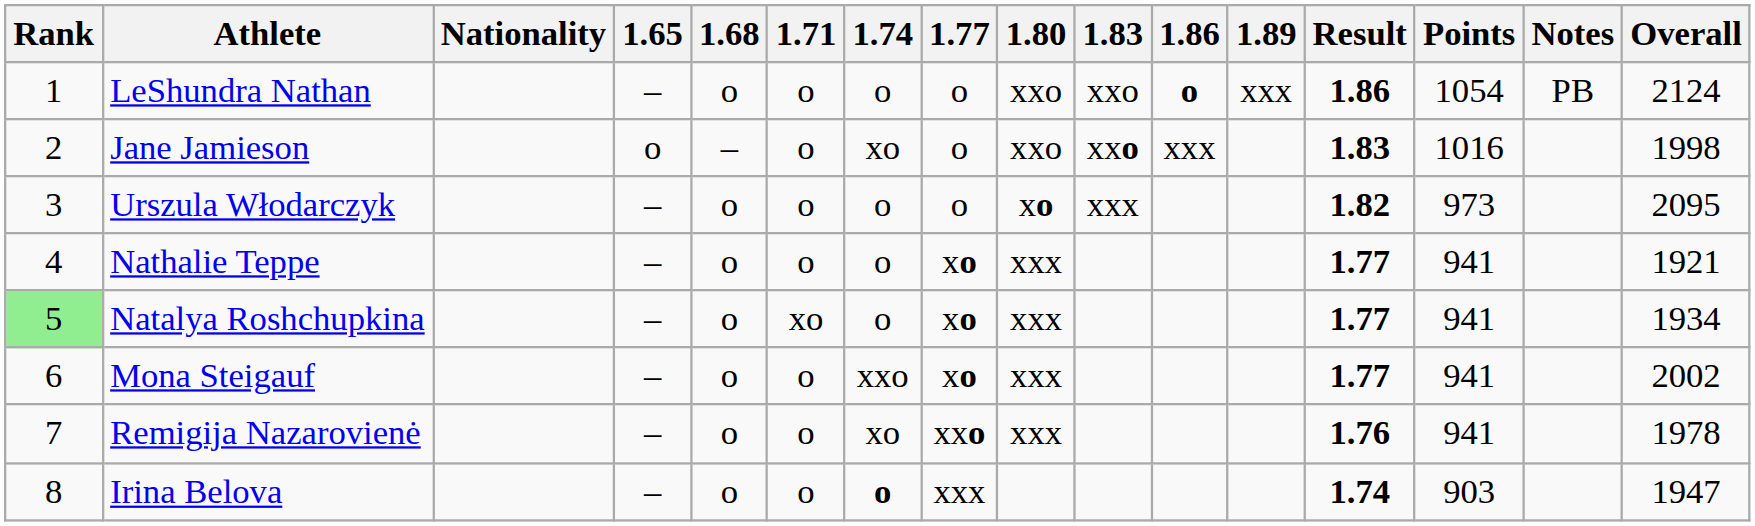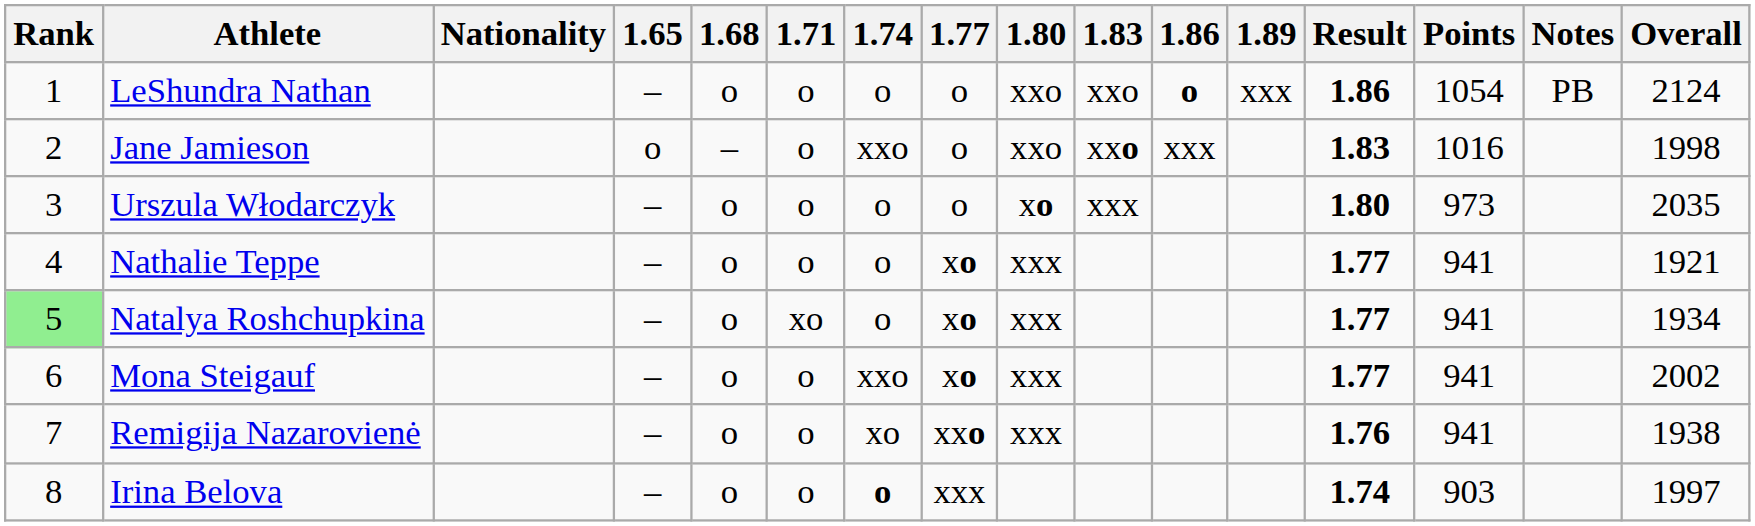Jane Jamieson | 1.74: xo -> xxo
Urszula Włodarczyk | Result: 1.82 -> 1.80
Urszula Włodarczyk | Overall: 2095 -> 2035
Remigija Nazarovienė | Overall: 1978 -> 1938
Irina Belova | Overall: 1947 -> 1997
